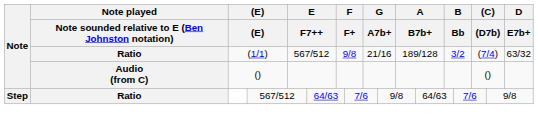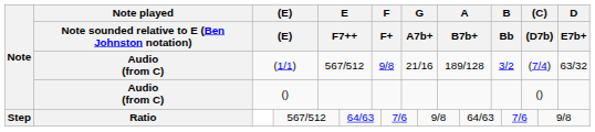(1/1) | column 2: Ratio -> Audio (from C)
